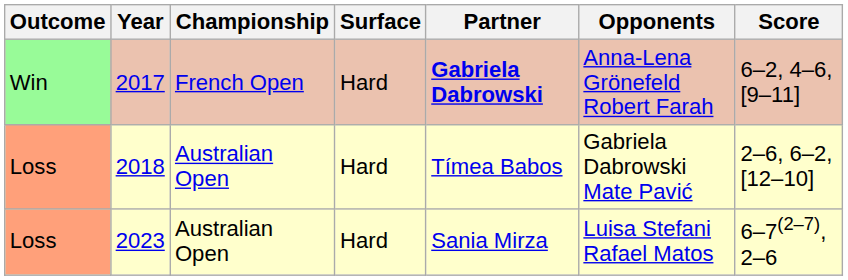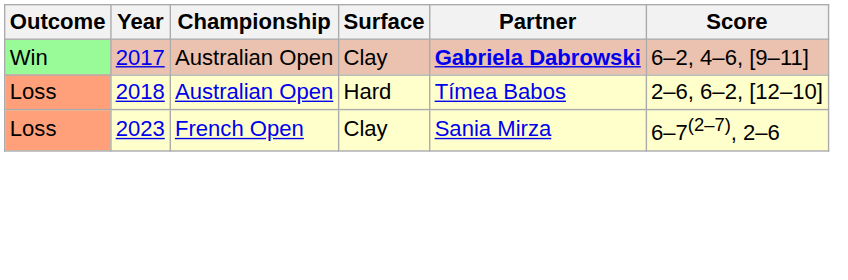- column: Opponents | Anna-Lena Grönefeld Robert Farah | Gabriela Dabrowski Mate Pavić | Luisa Stefani Rafael Matos
2017 | Championship: French Open -> Australian Open
2017 | Surface: Hard -> Clay
2023 | Championship: Australian Open -> French Open
2023 | Surface: Hard -> Clay
